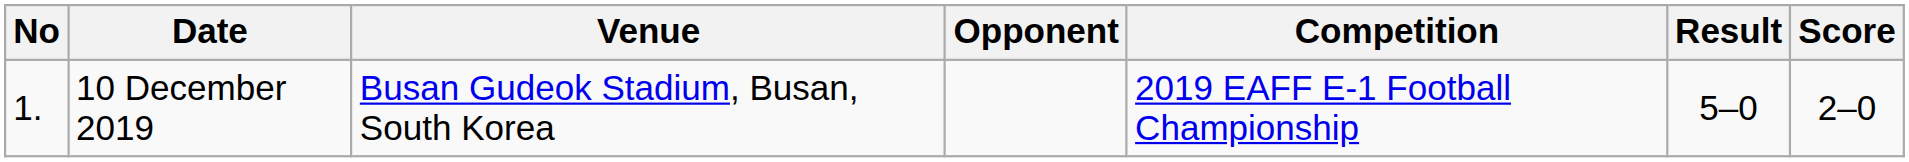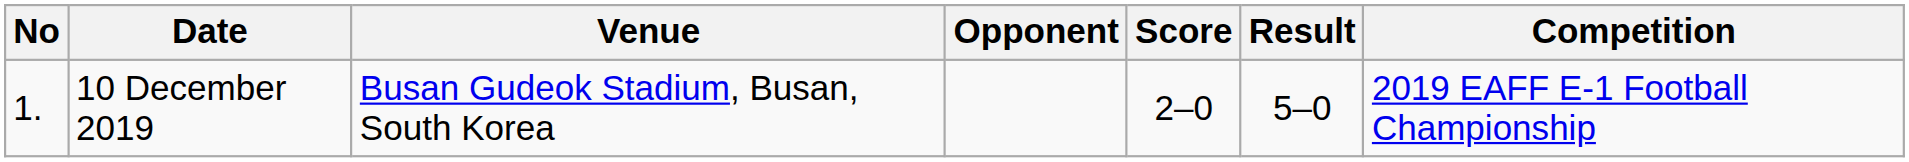columns swapped: Score <-> Competition
